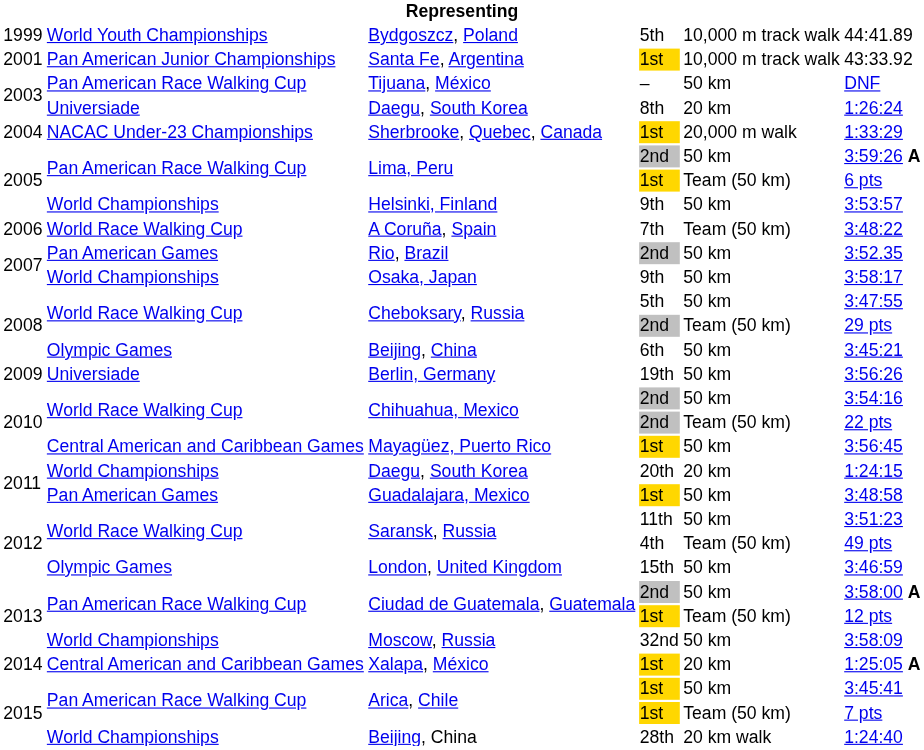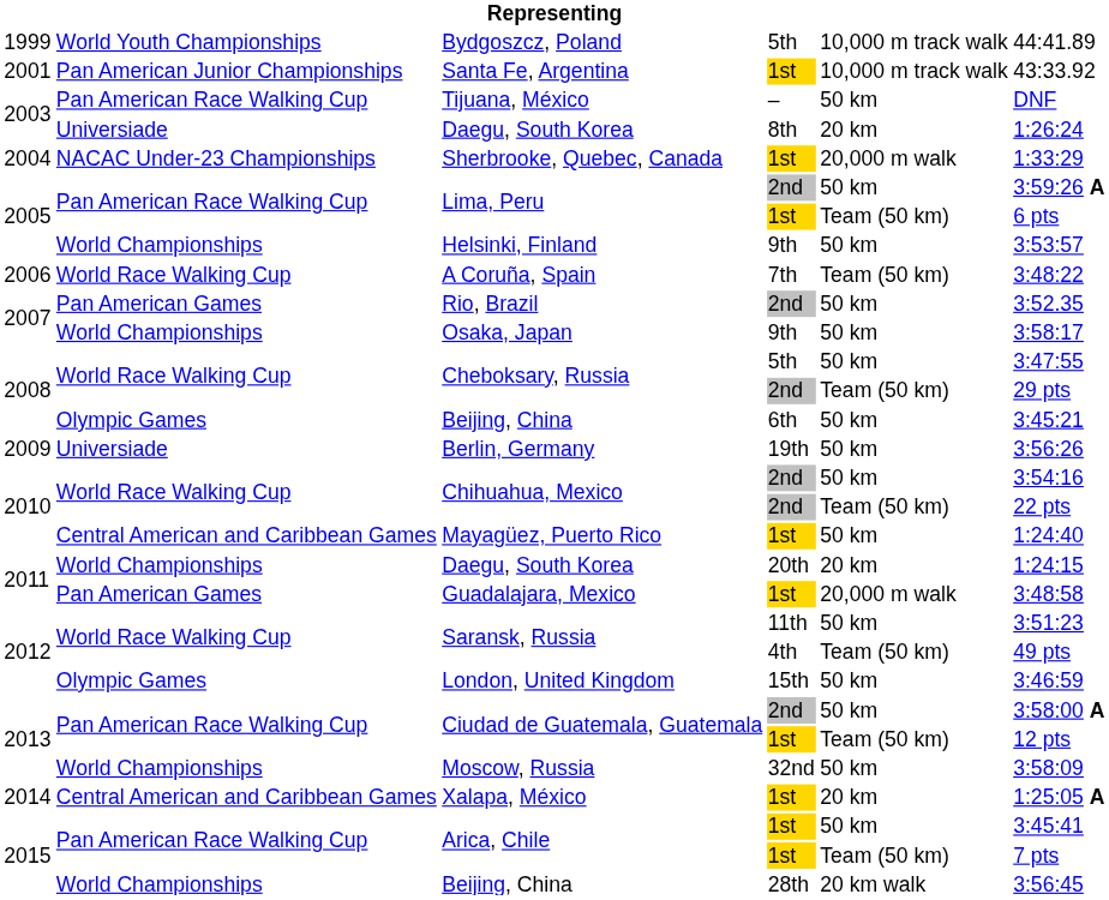Mayagüez, Puerto Rico | column 6: 3:56:45 -> 1:24:40
Guadalajara, Mexico | column 5: 50 km -> 20,000 m walk
Beijing, China / 28th | column 6: 1:24:40 -> 3:56:45
